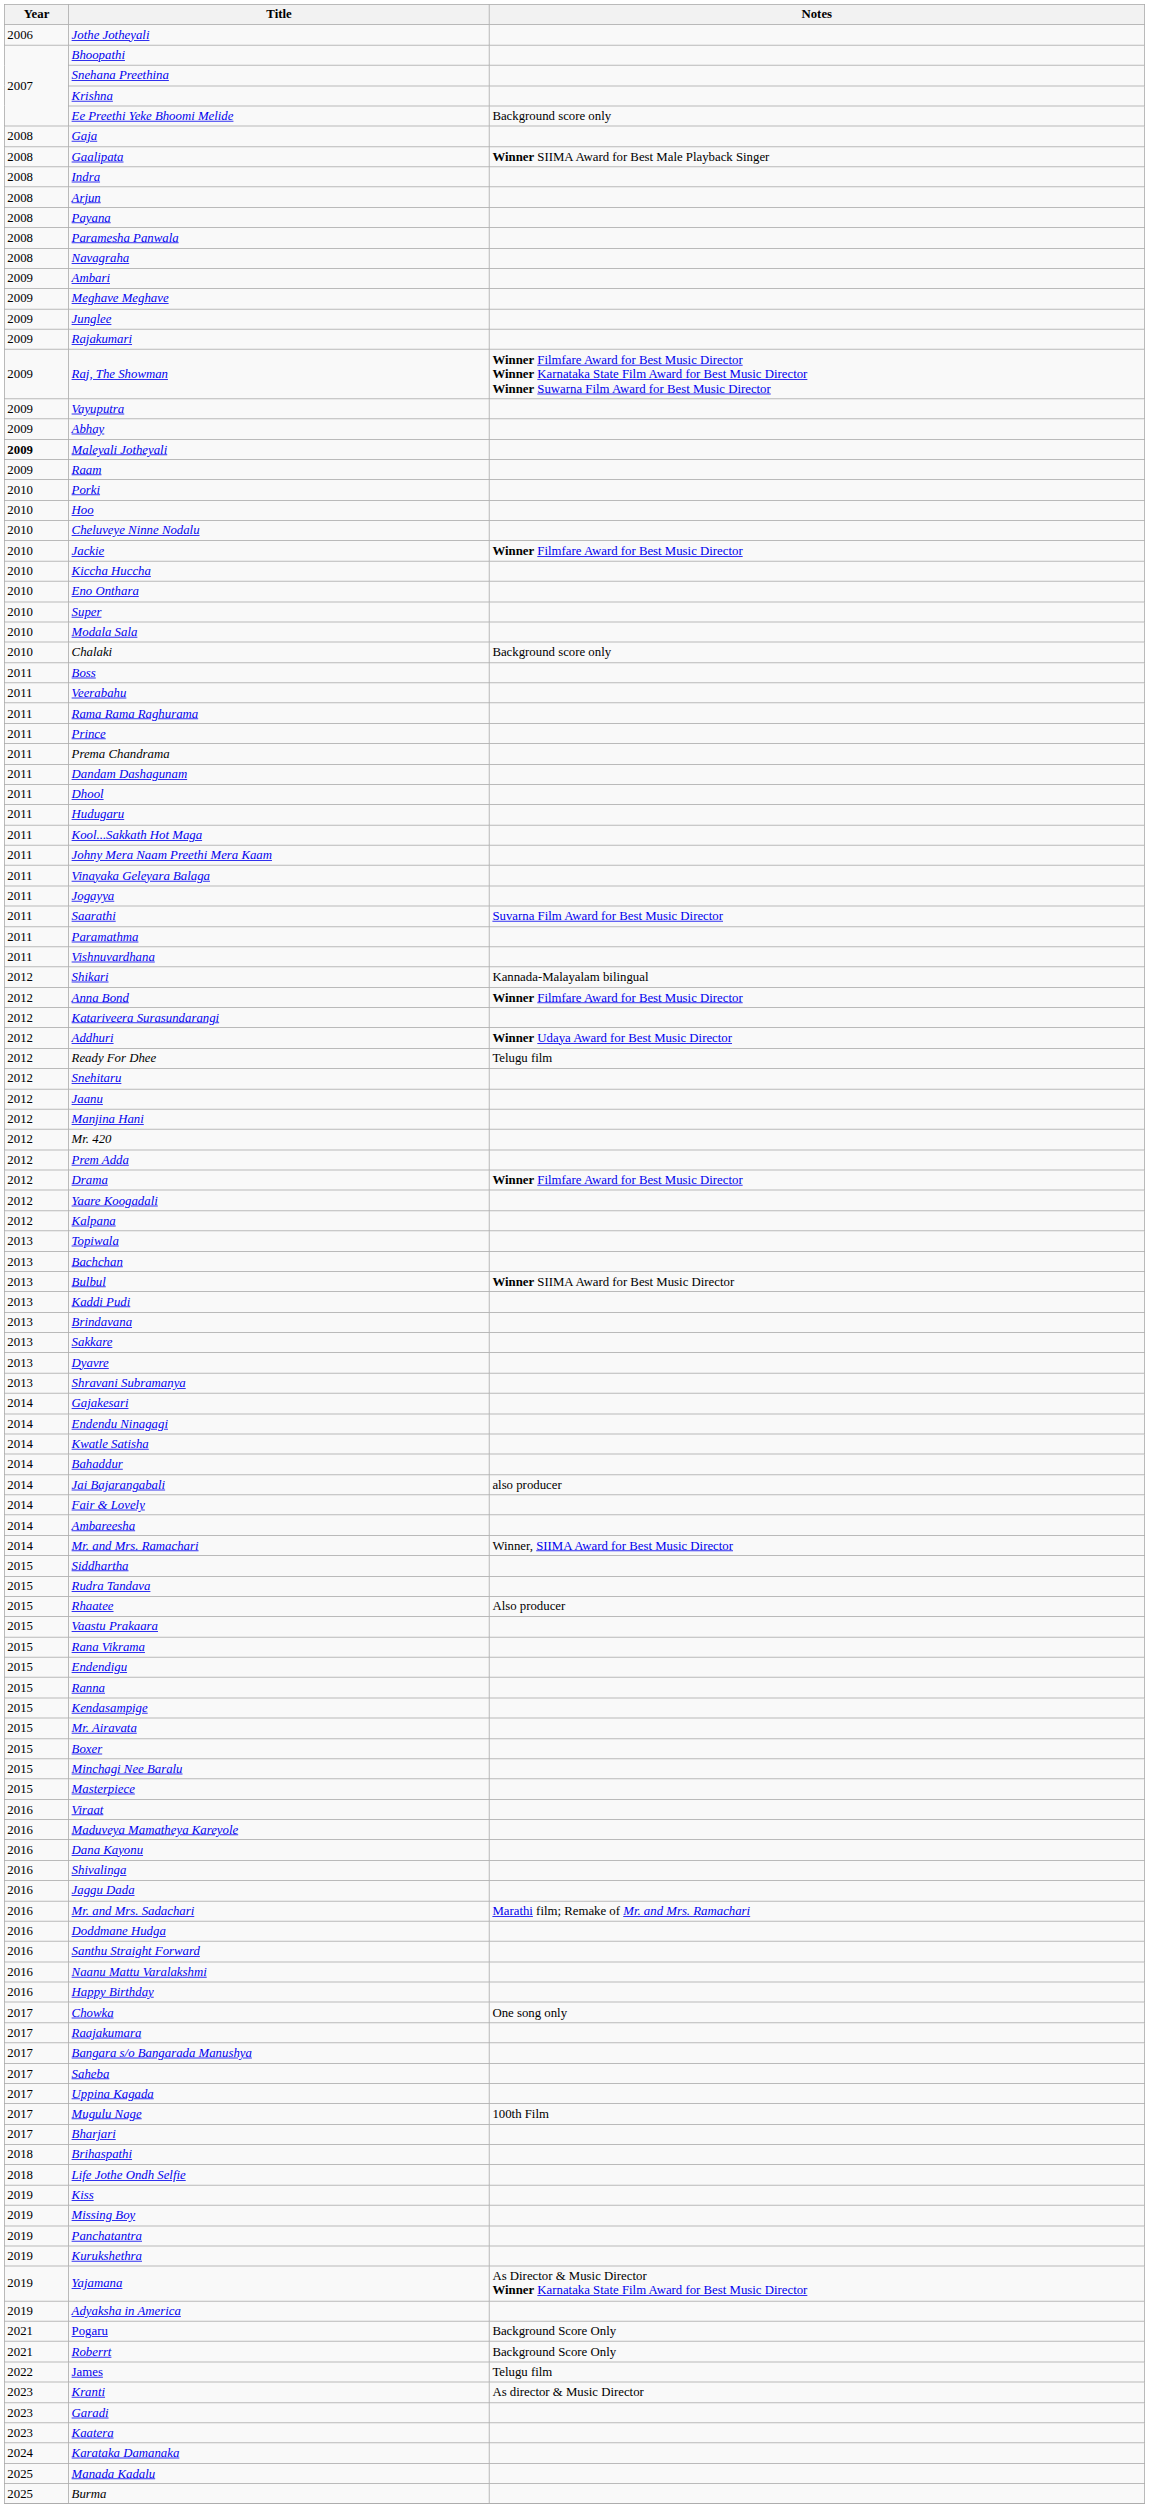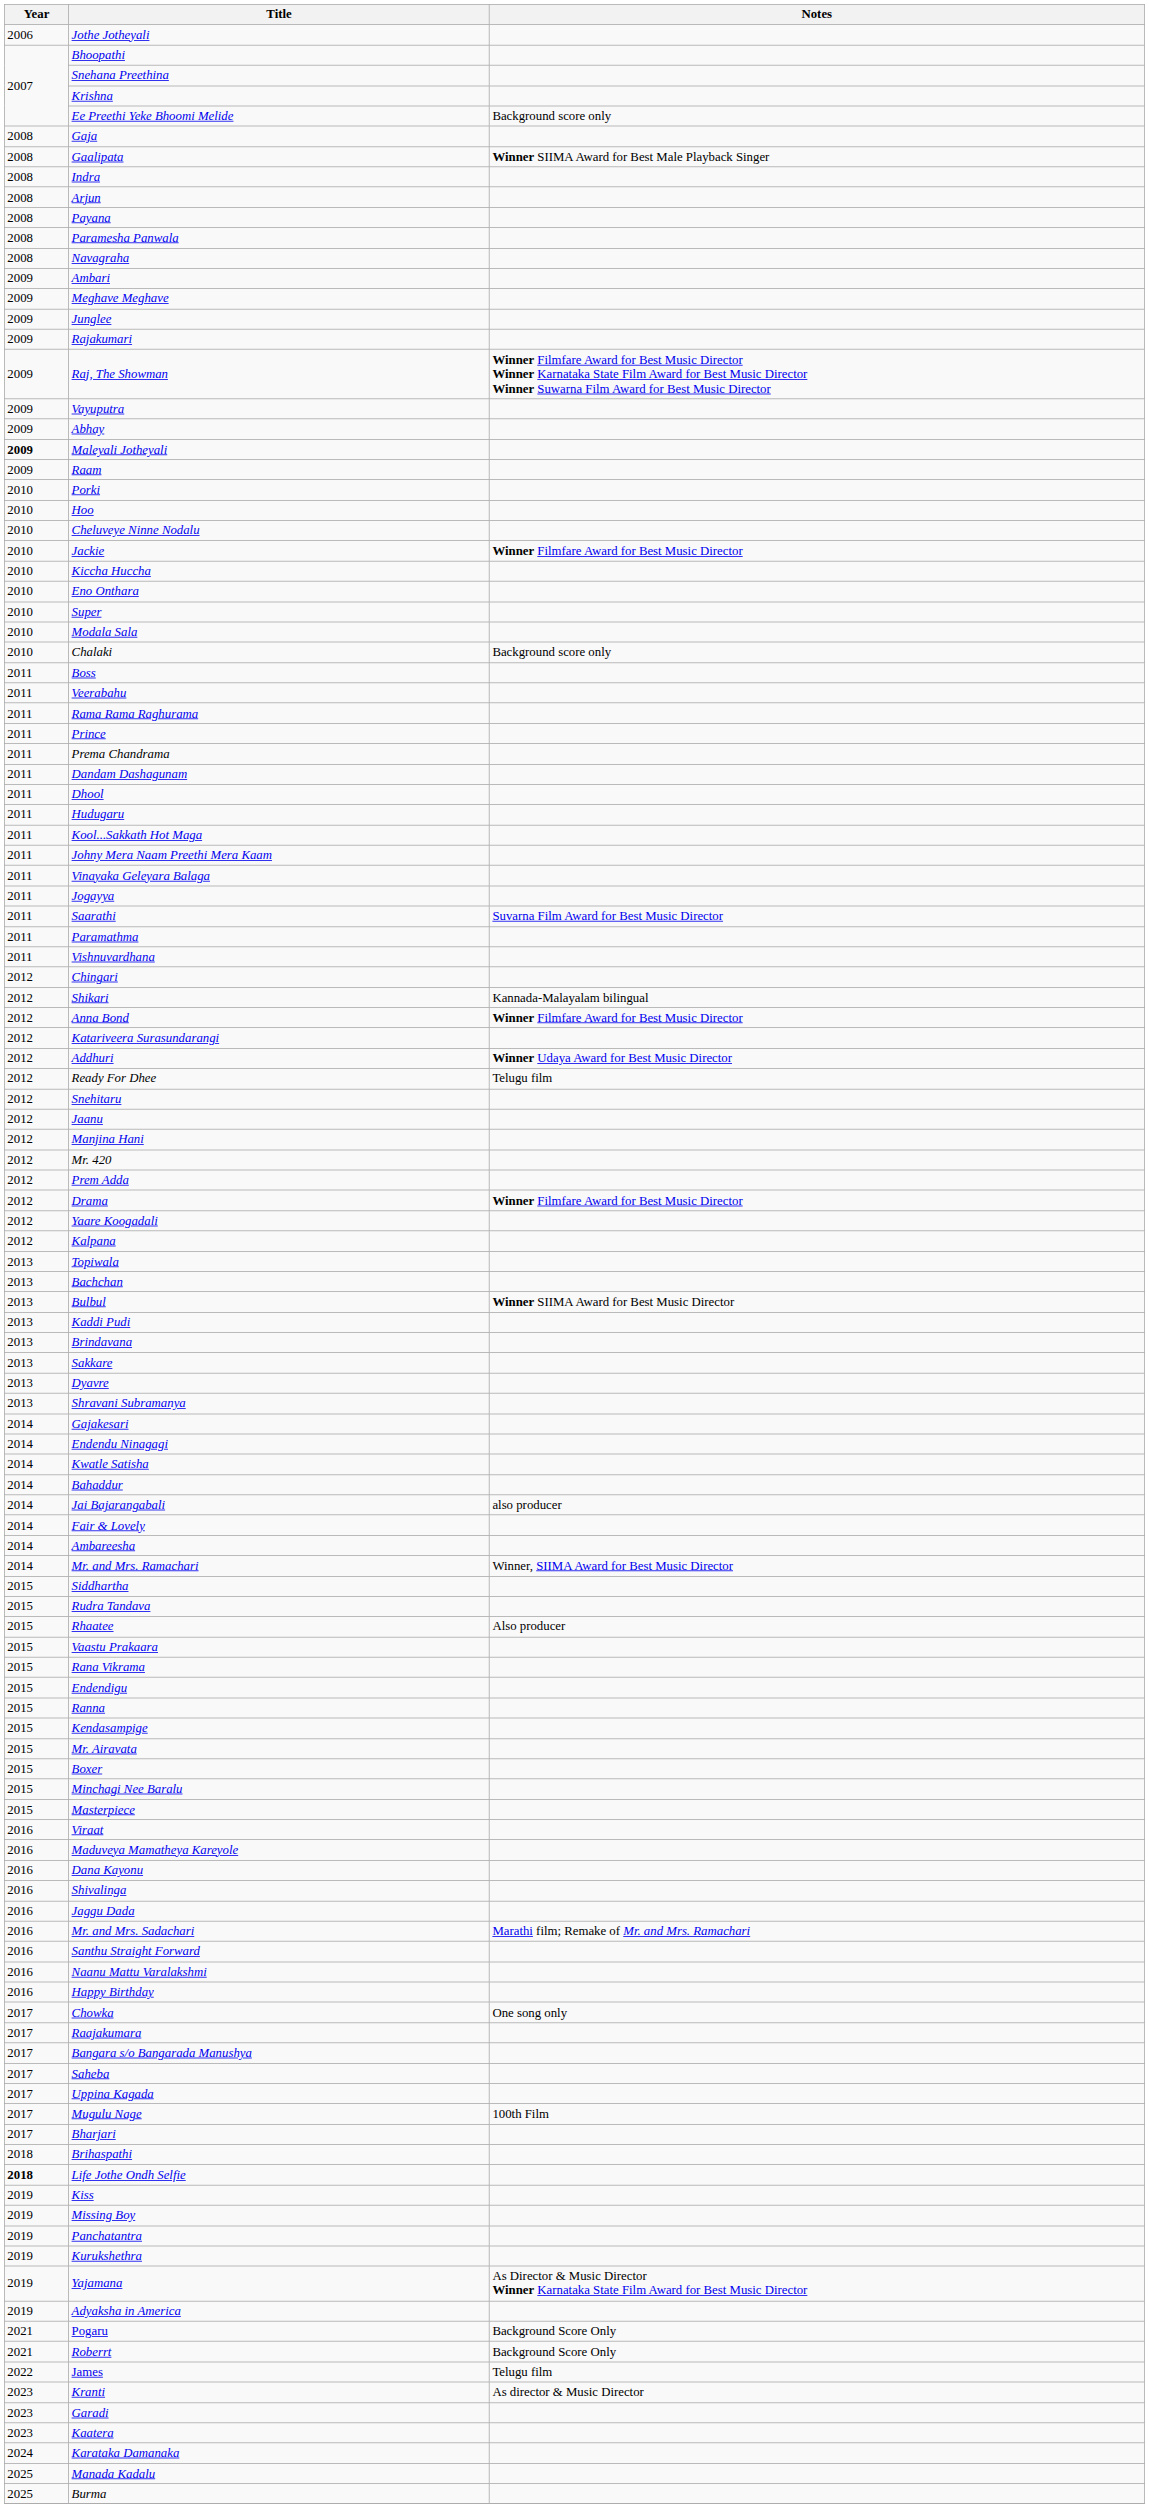+ row: 2012 | Chingari
- row: 2016 | Doddmane Hudga
Life Jothe Ondh Selfie | Year: normal -> bold
